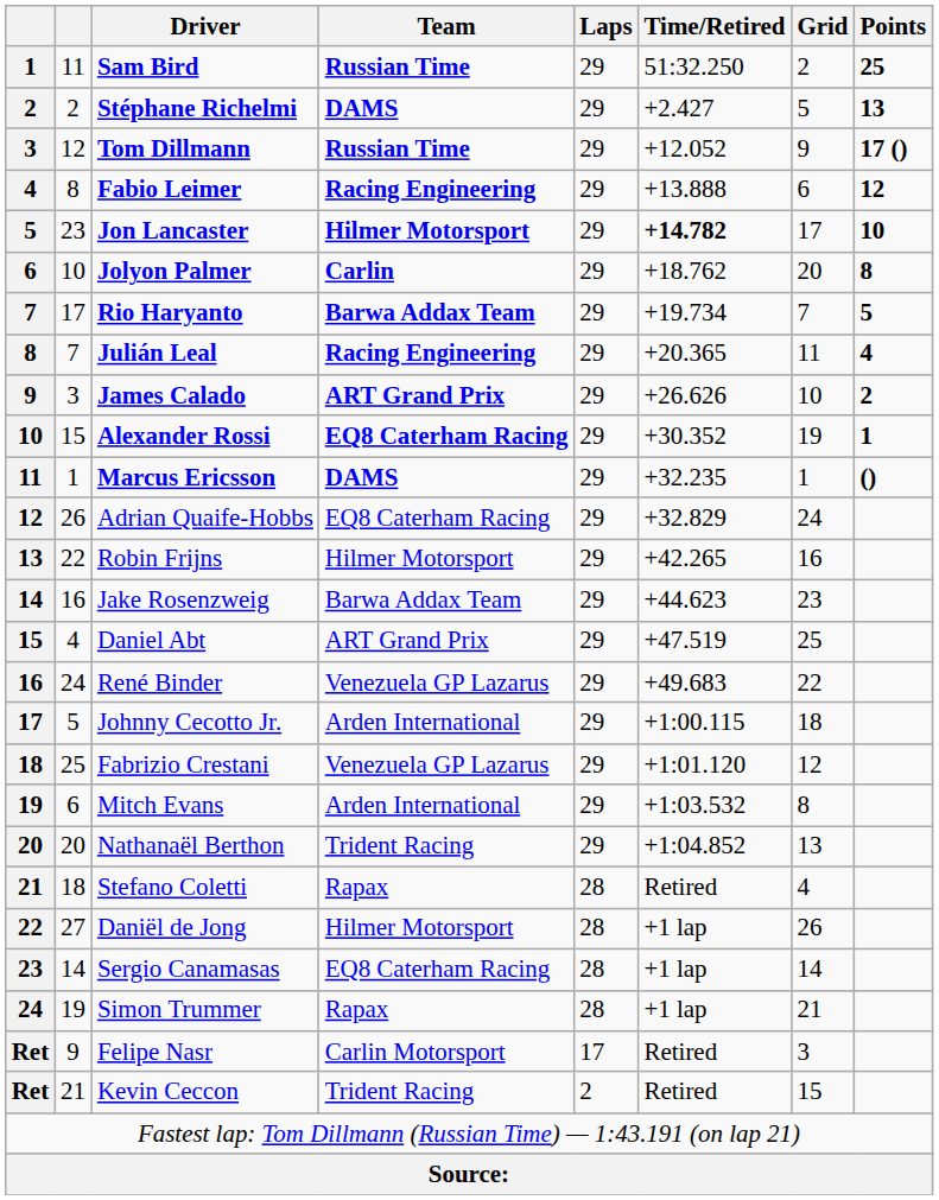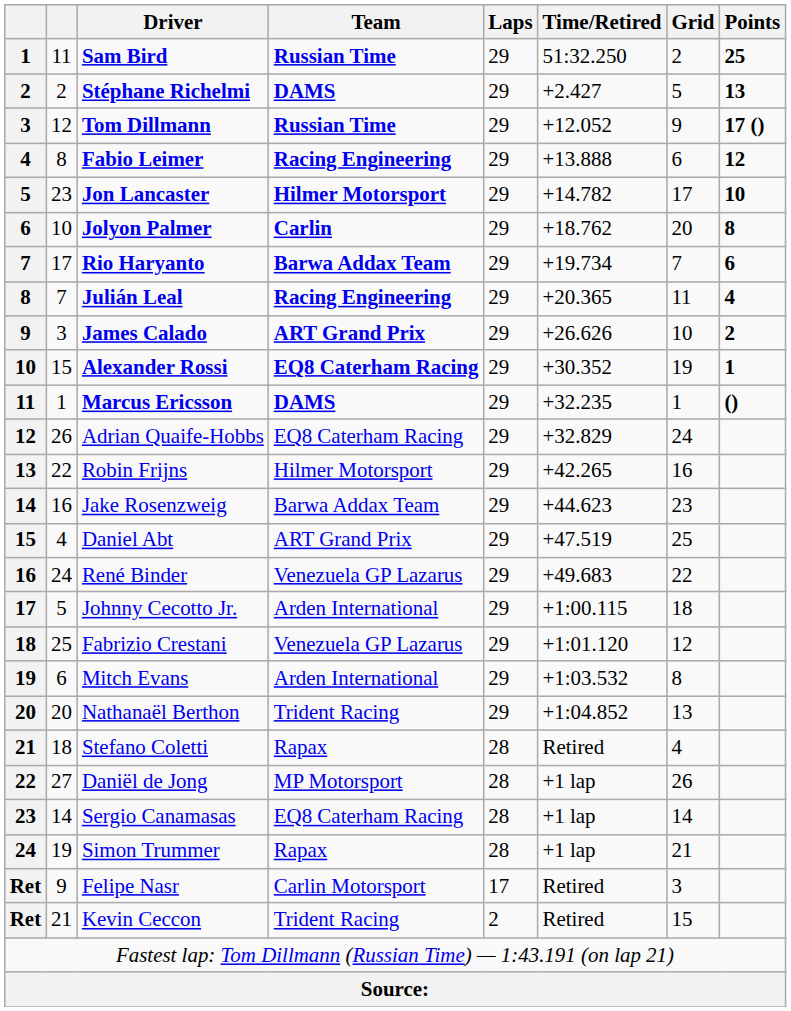Jon Lancaster | Time/Retired: bold -> normal
Rio Haryanto | Points: 5 -> 6
Daniël de Jong | Team: Hilmer Motorsport -> MP Motorsport
